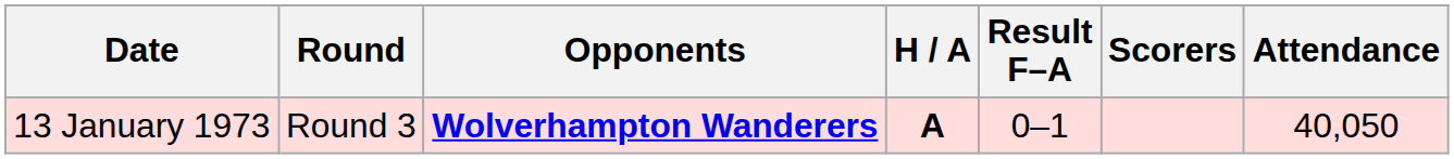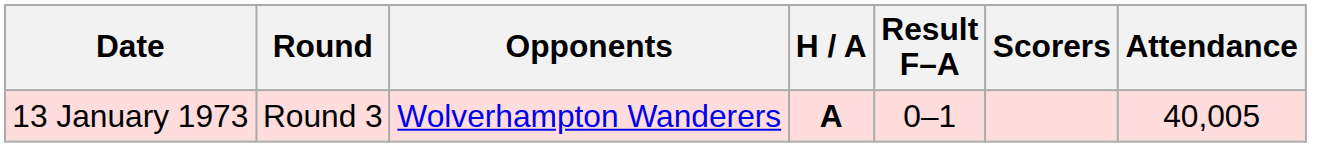13 January 1973 | Opponents: bold -> normal
13 January 1973 | Attendance: 40,050 -> 40,005
